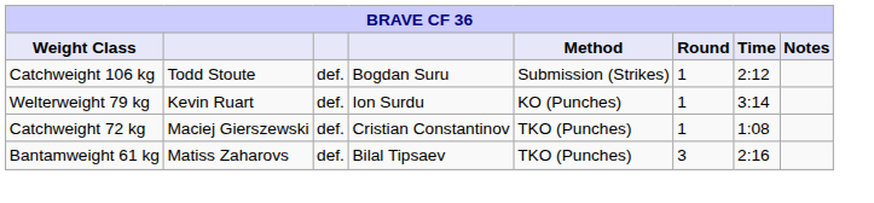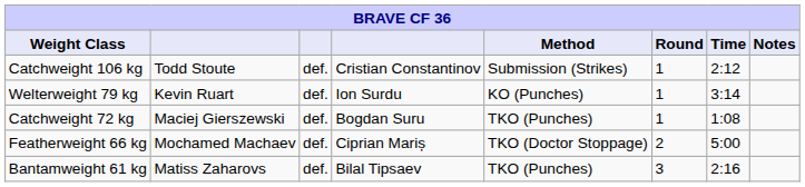Catchweight 106 kg | column 4: Bogdan Suru -> Cristian Constantinov
Catchweight 72 kg | column 4: Cristian Constantinov -> Bogdan Suru
+ row: Featherweight 66 kg | Mochamed Machaev | def. | Ciprian Mariș | TKO (Doctor Stoppage) | 2 | 5:00
